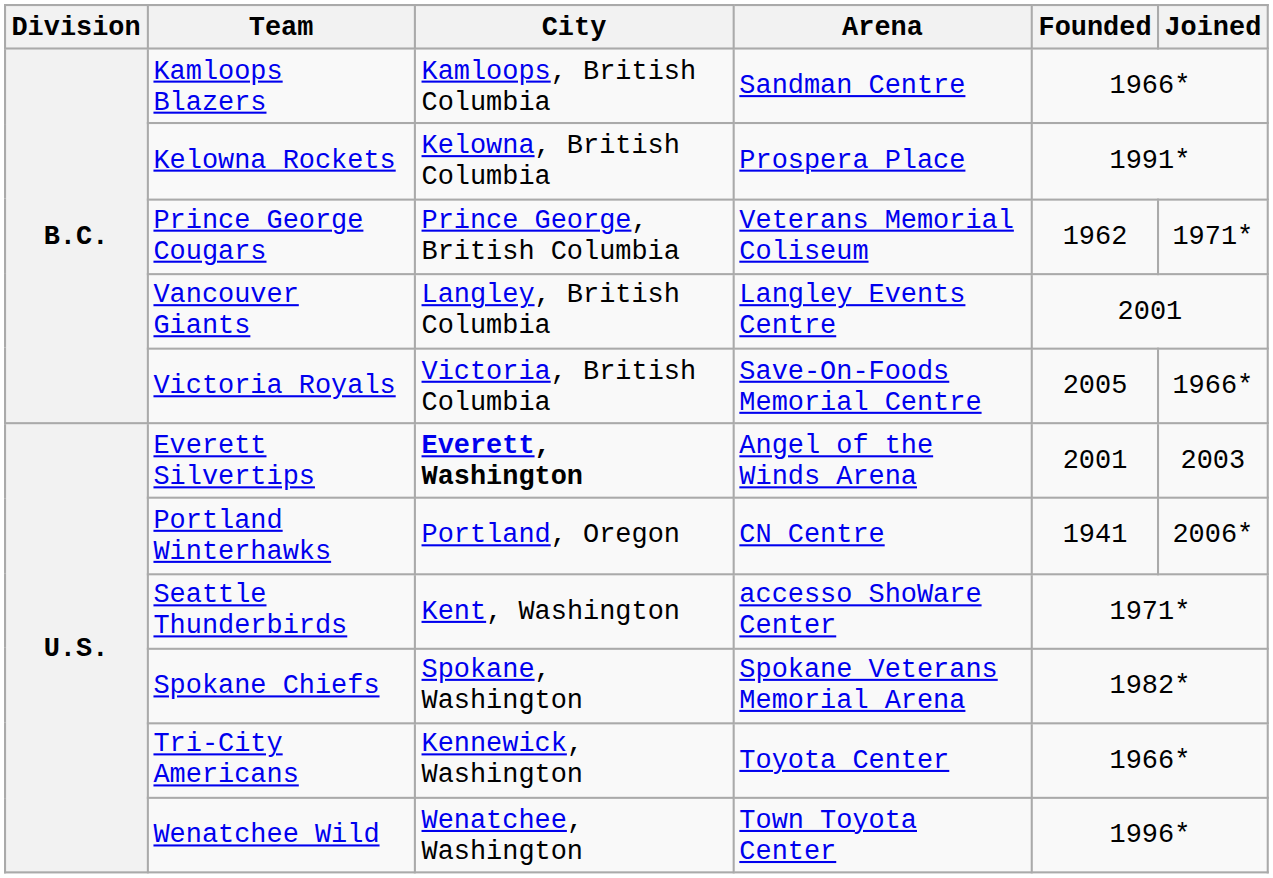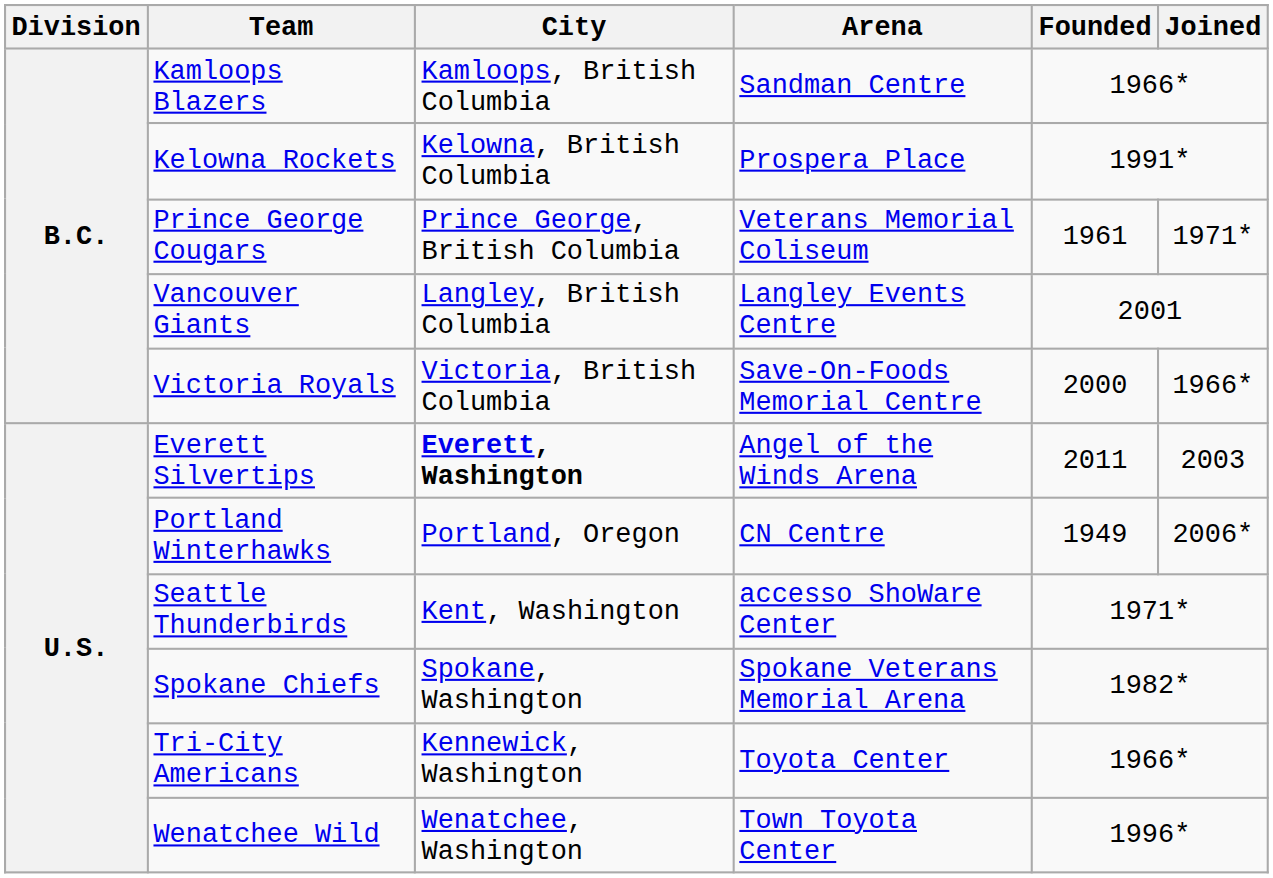Prince George Cougars | Founded: 1962 -> 1961
Victoria Royals | Founded: 2005 -> 2000
Everett Silvertips | Founded: 2001 -> 2011
Portland Winterhawks | Founded: 1941 -> 1949
